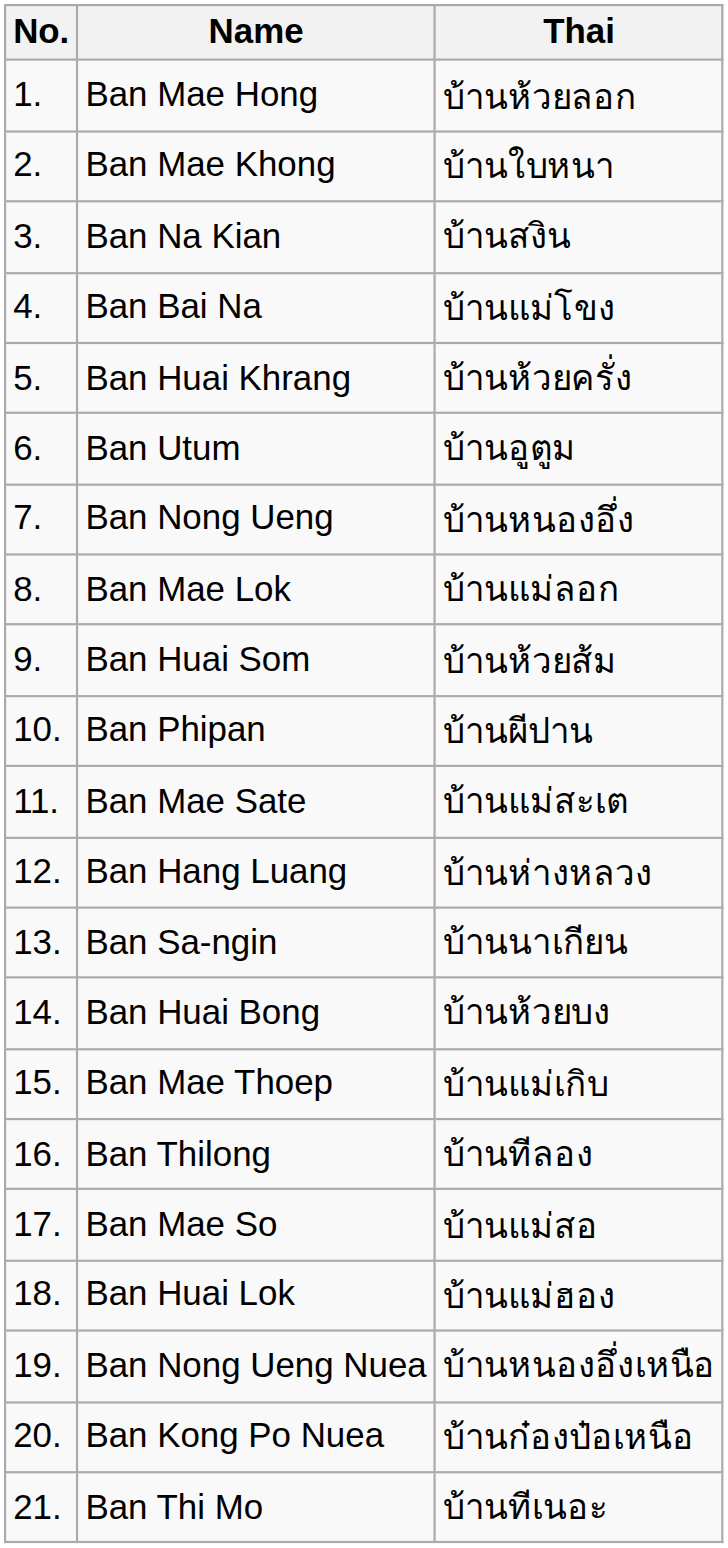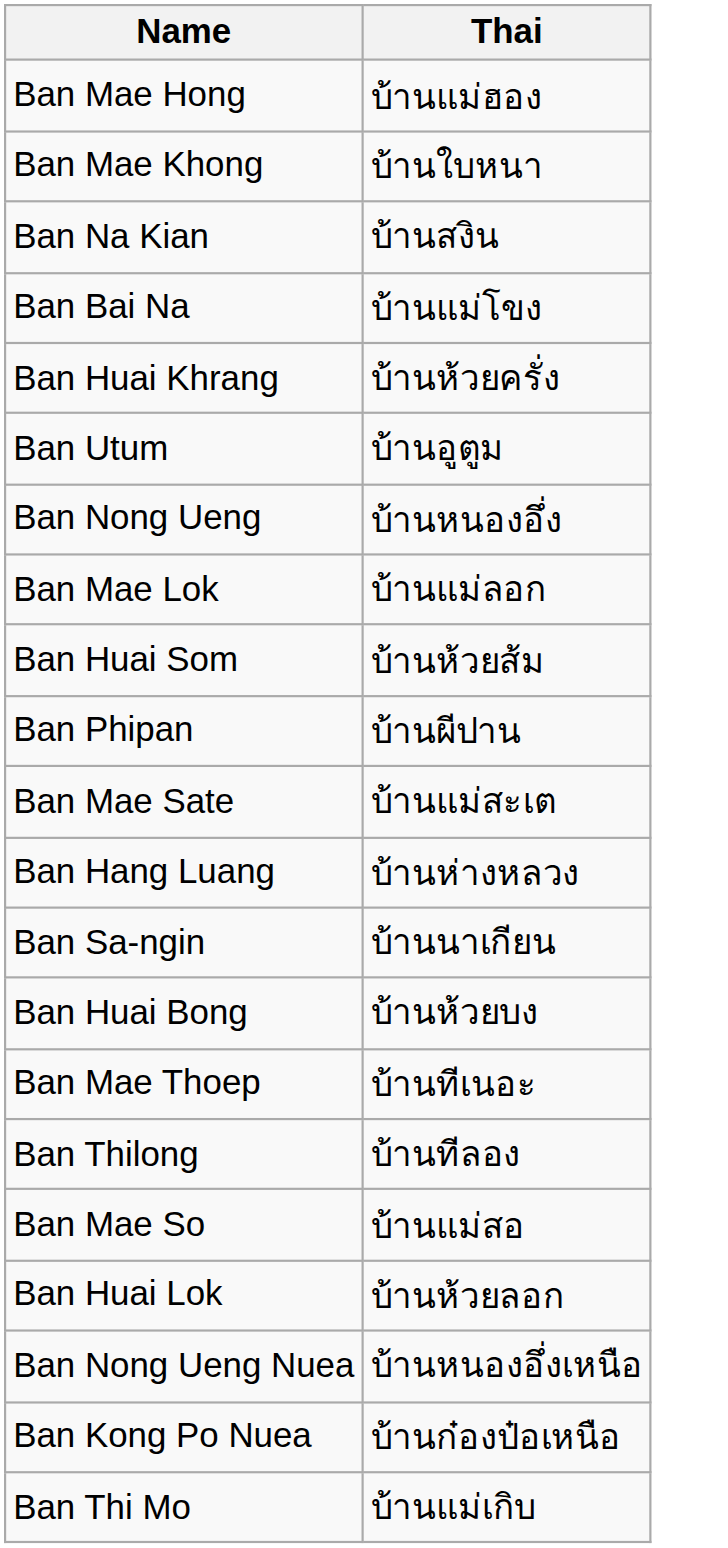- column: No. | 1. | 2. | 3. | 4. | 5. | 6. | 7. | 8. | 9. | 10. | 11. | 12. | 13. | 14. | 15. | 16. | 17. | 18. | 19. | 20. | 21.
Ban Mae Hong | Thai: บ้านห้วยลอก -> บ้านแม่ฮอง
Ban Mae Thoep | Thai: บ้านแม่เกิบ -> บ้านทีเนอะ
Ban Huai Lok | Thai: บ้านแม่ฮอง -> บ้านห้วยลอก
Ban Thi Mo | Thai: บ้านทีเนอะ -> บ้านแม่เกิบ
